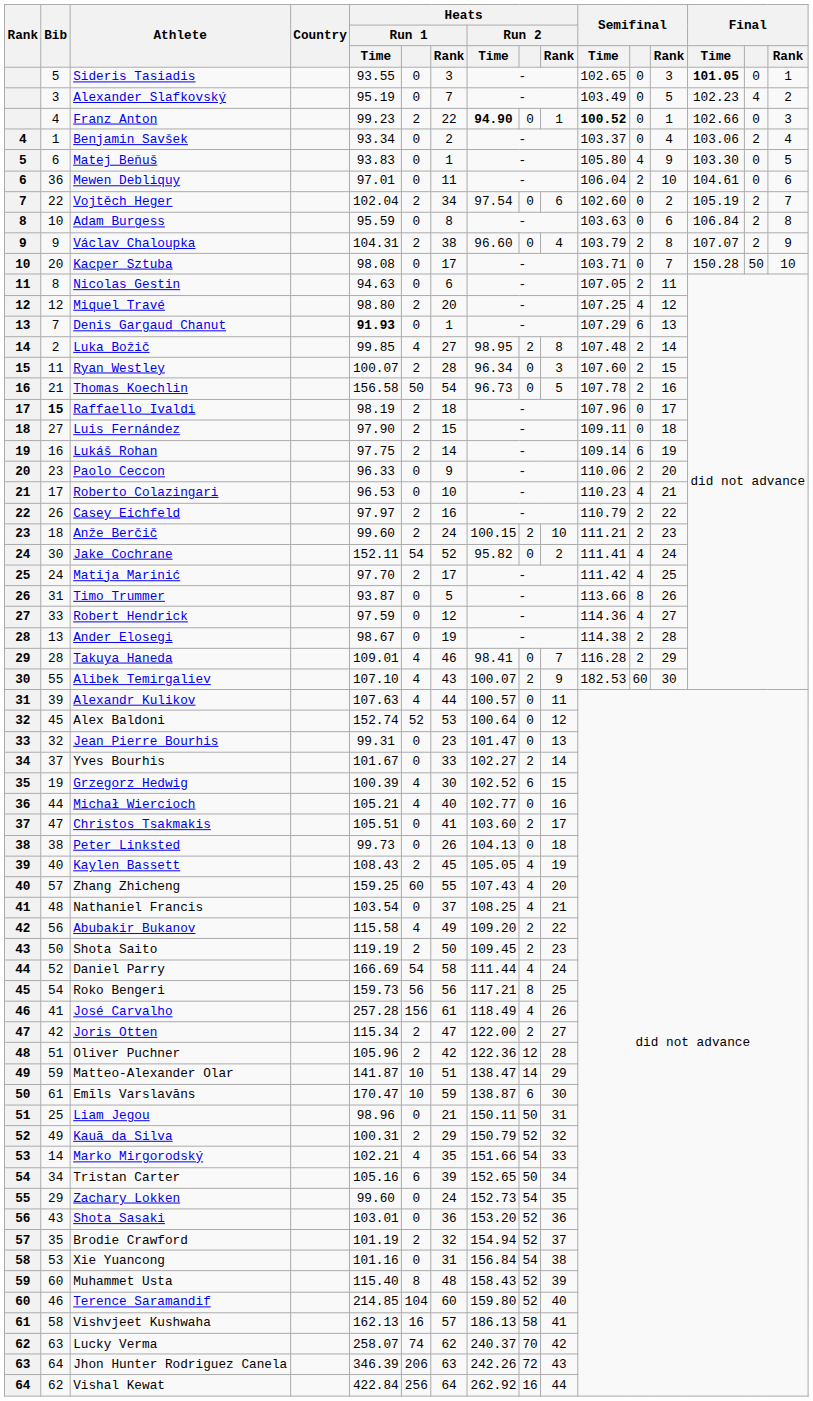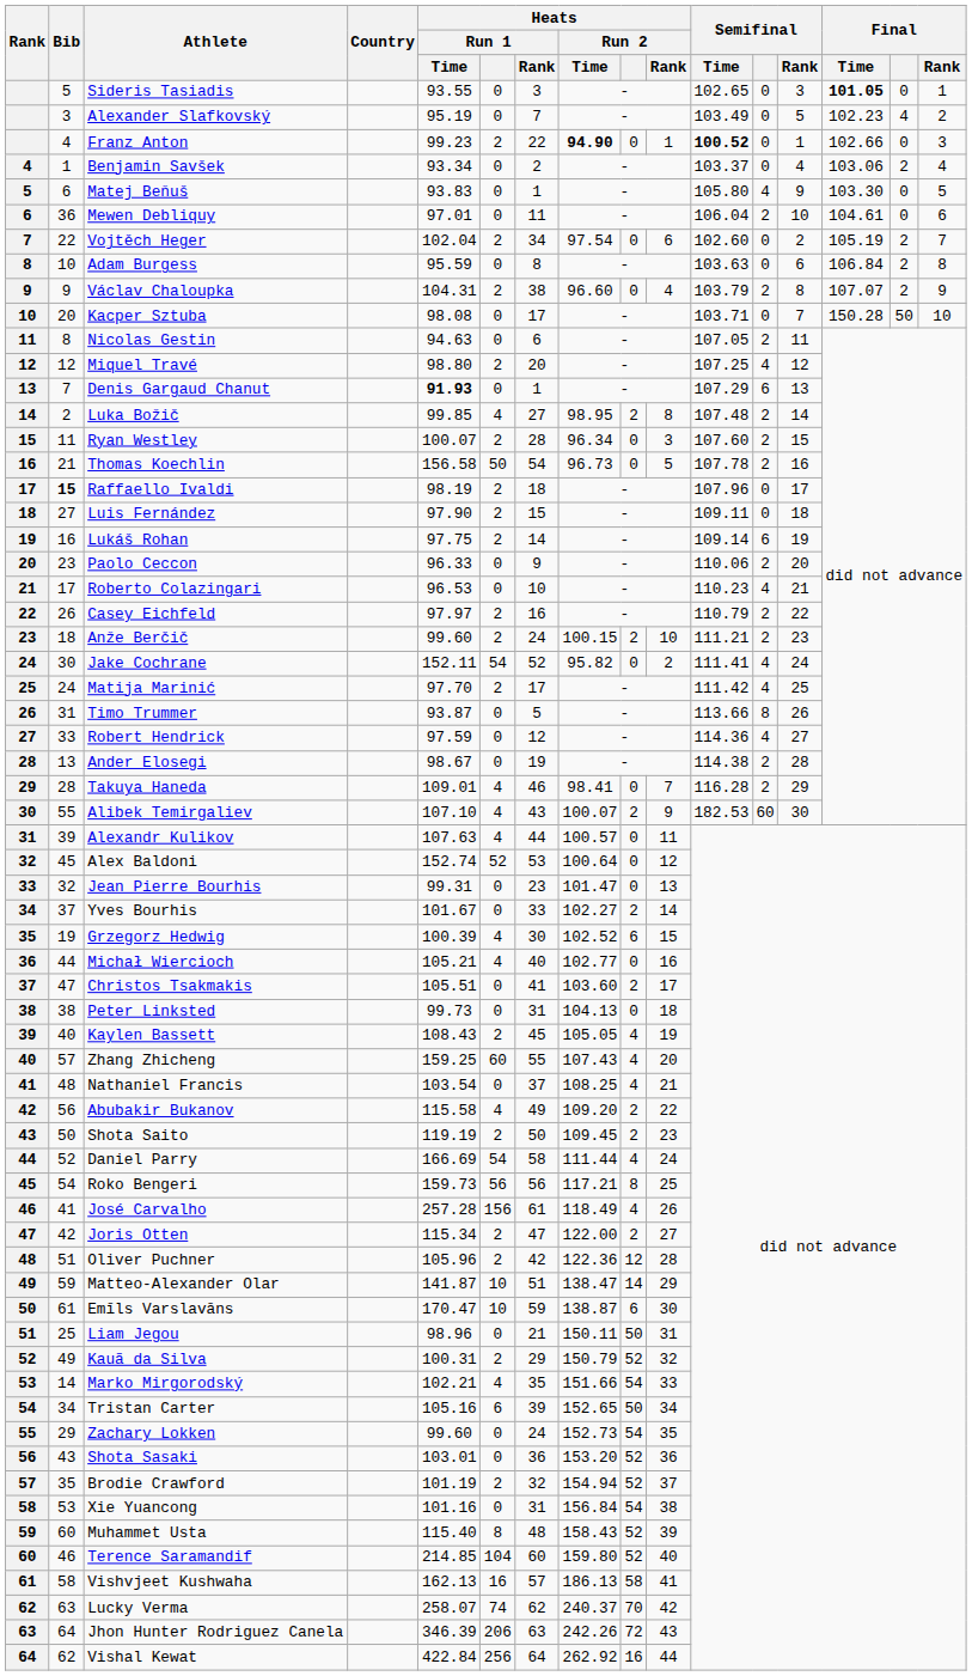Peter Linksted | Heats / Run 1 / Rank: 26 -> 31
